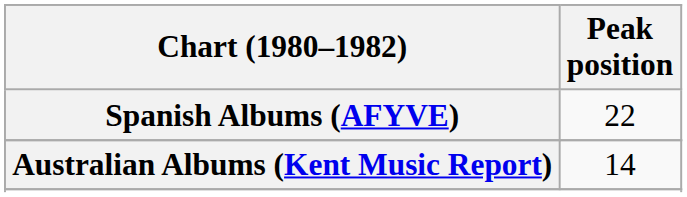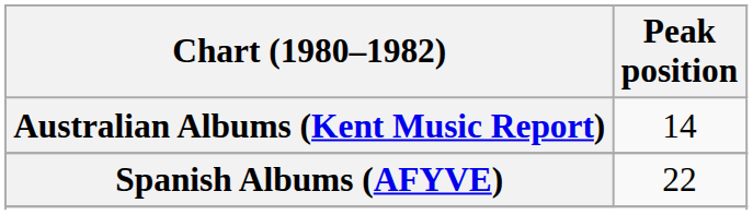rows swapped: Australian Albums (Kent Music Report) <-> Spanish Albums (AFYVE)
